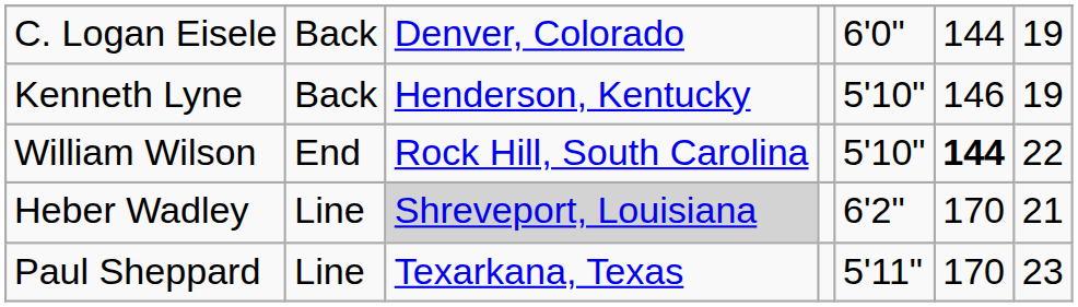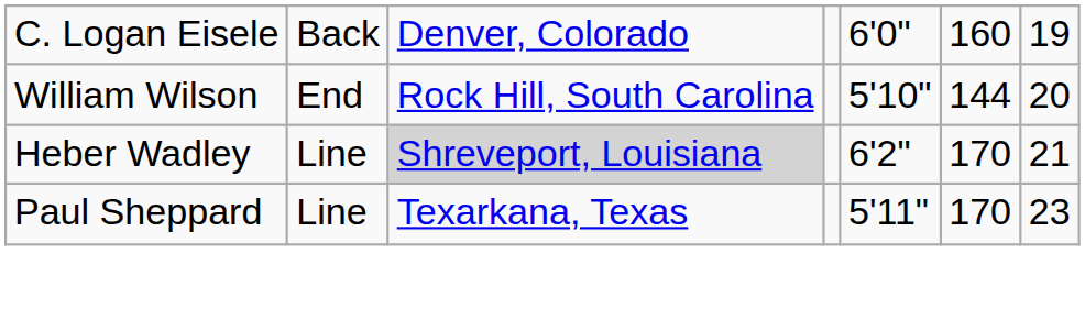C. Logan Eisele | column 6: 144 -> 160
- row: Kenneth Lyne | Back | Henderson, Kentucky | 5'10" | 146 | 19
William Wilson | column 6: bold -> normal
William Wilson | column 7: 22 -> 20
